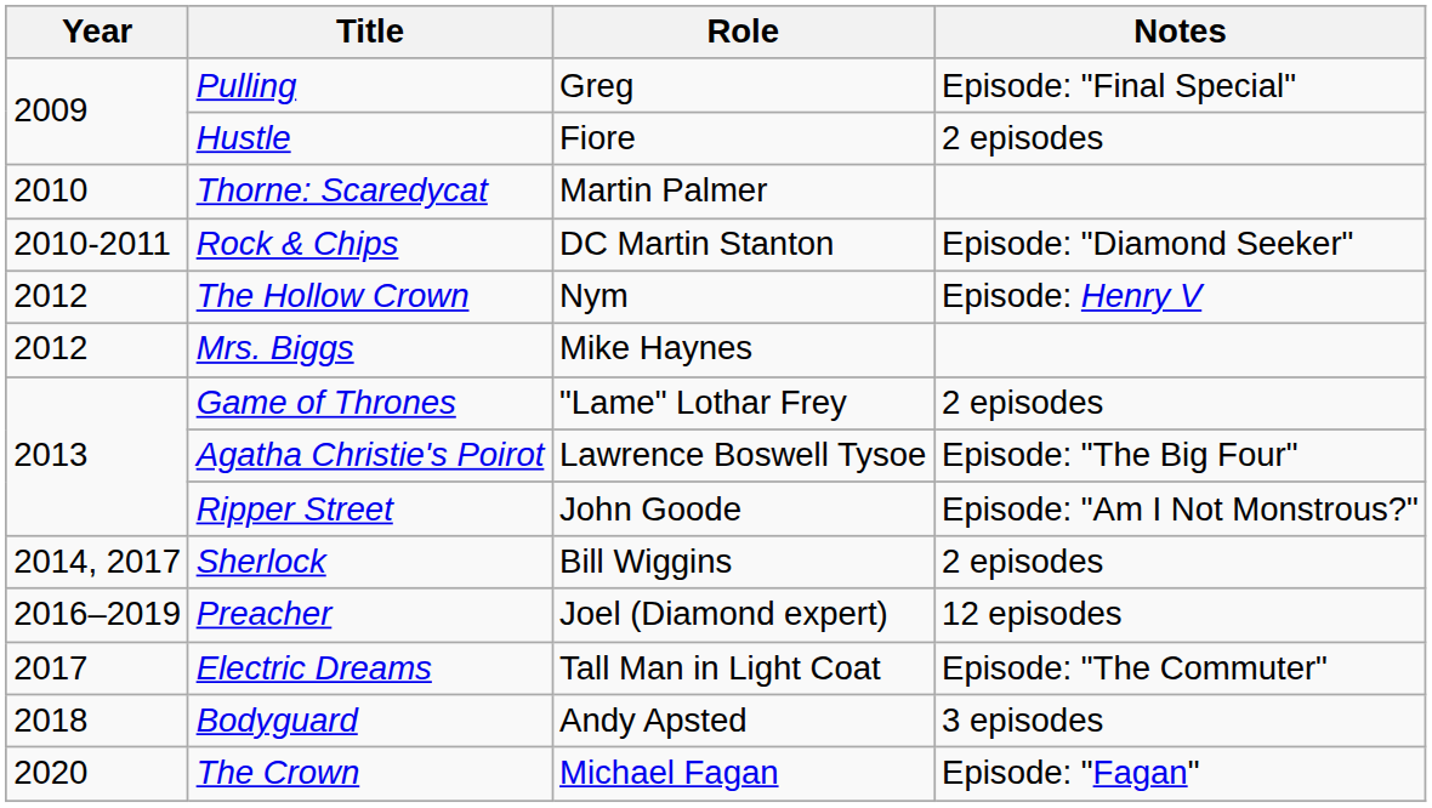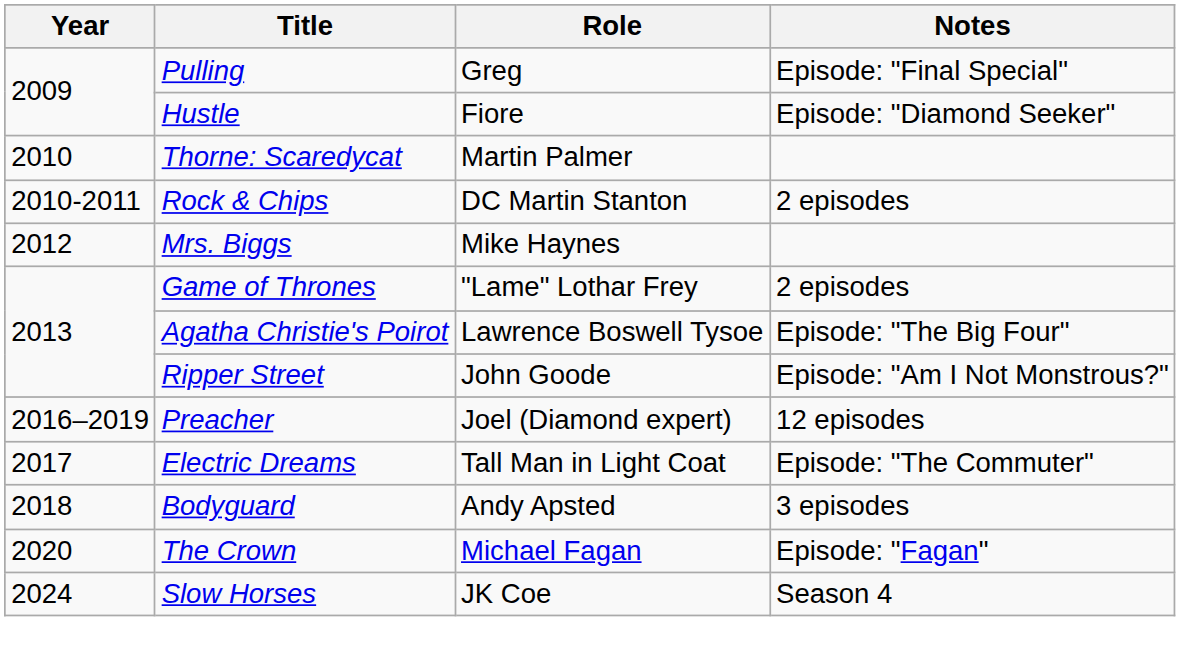Hustle | Notes: 2 episodes -> Episode: "Diamond Seeker"
Rock & Chips | Notes: Episode: "Diamond Seeker" -> 2 episodes
- row: 2012 | The Hollow Crown | Nym | Episode: Henry V
- row: 2014, 2017 | Sherlock | Bill Wiggins | 2 episodes
+ row: 2024 | Slow Horses | JK Coe | Season 4
